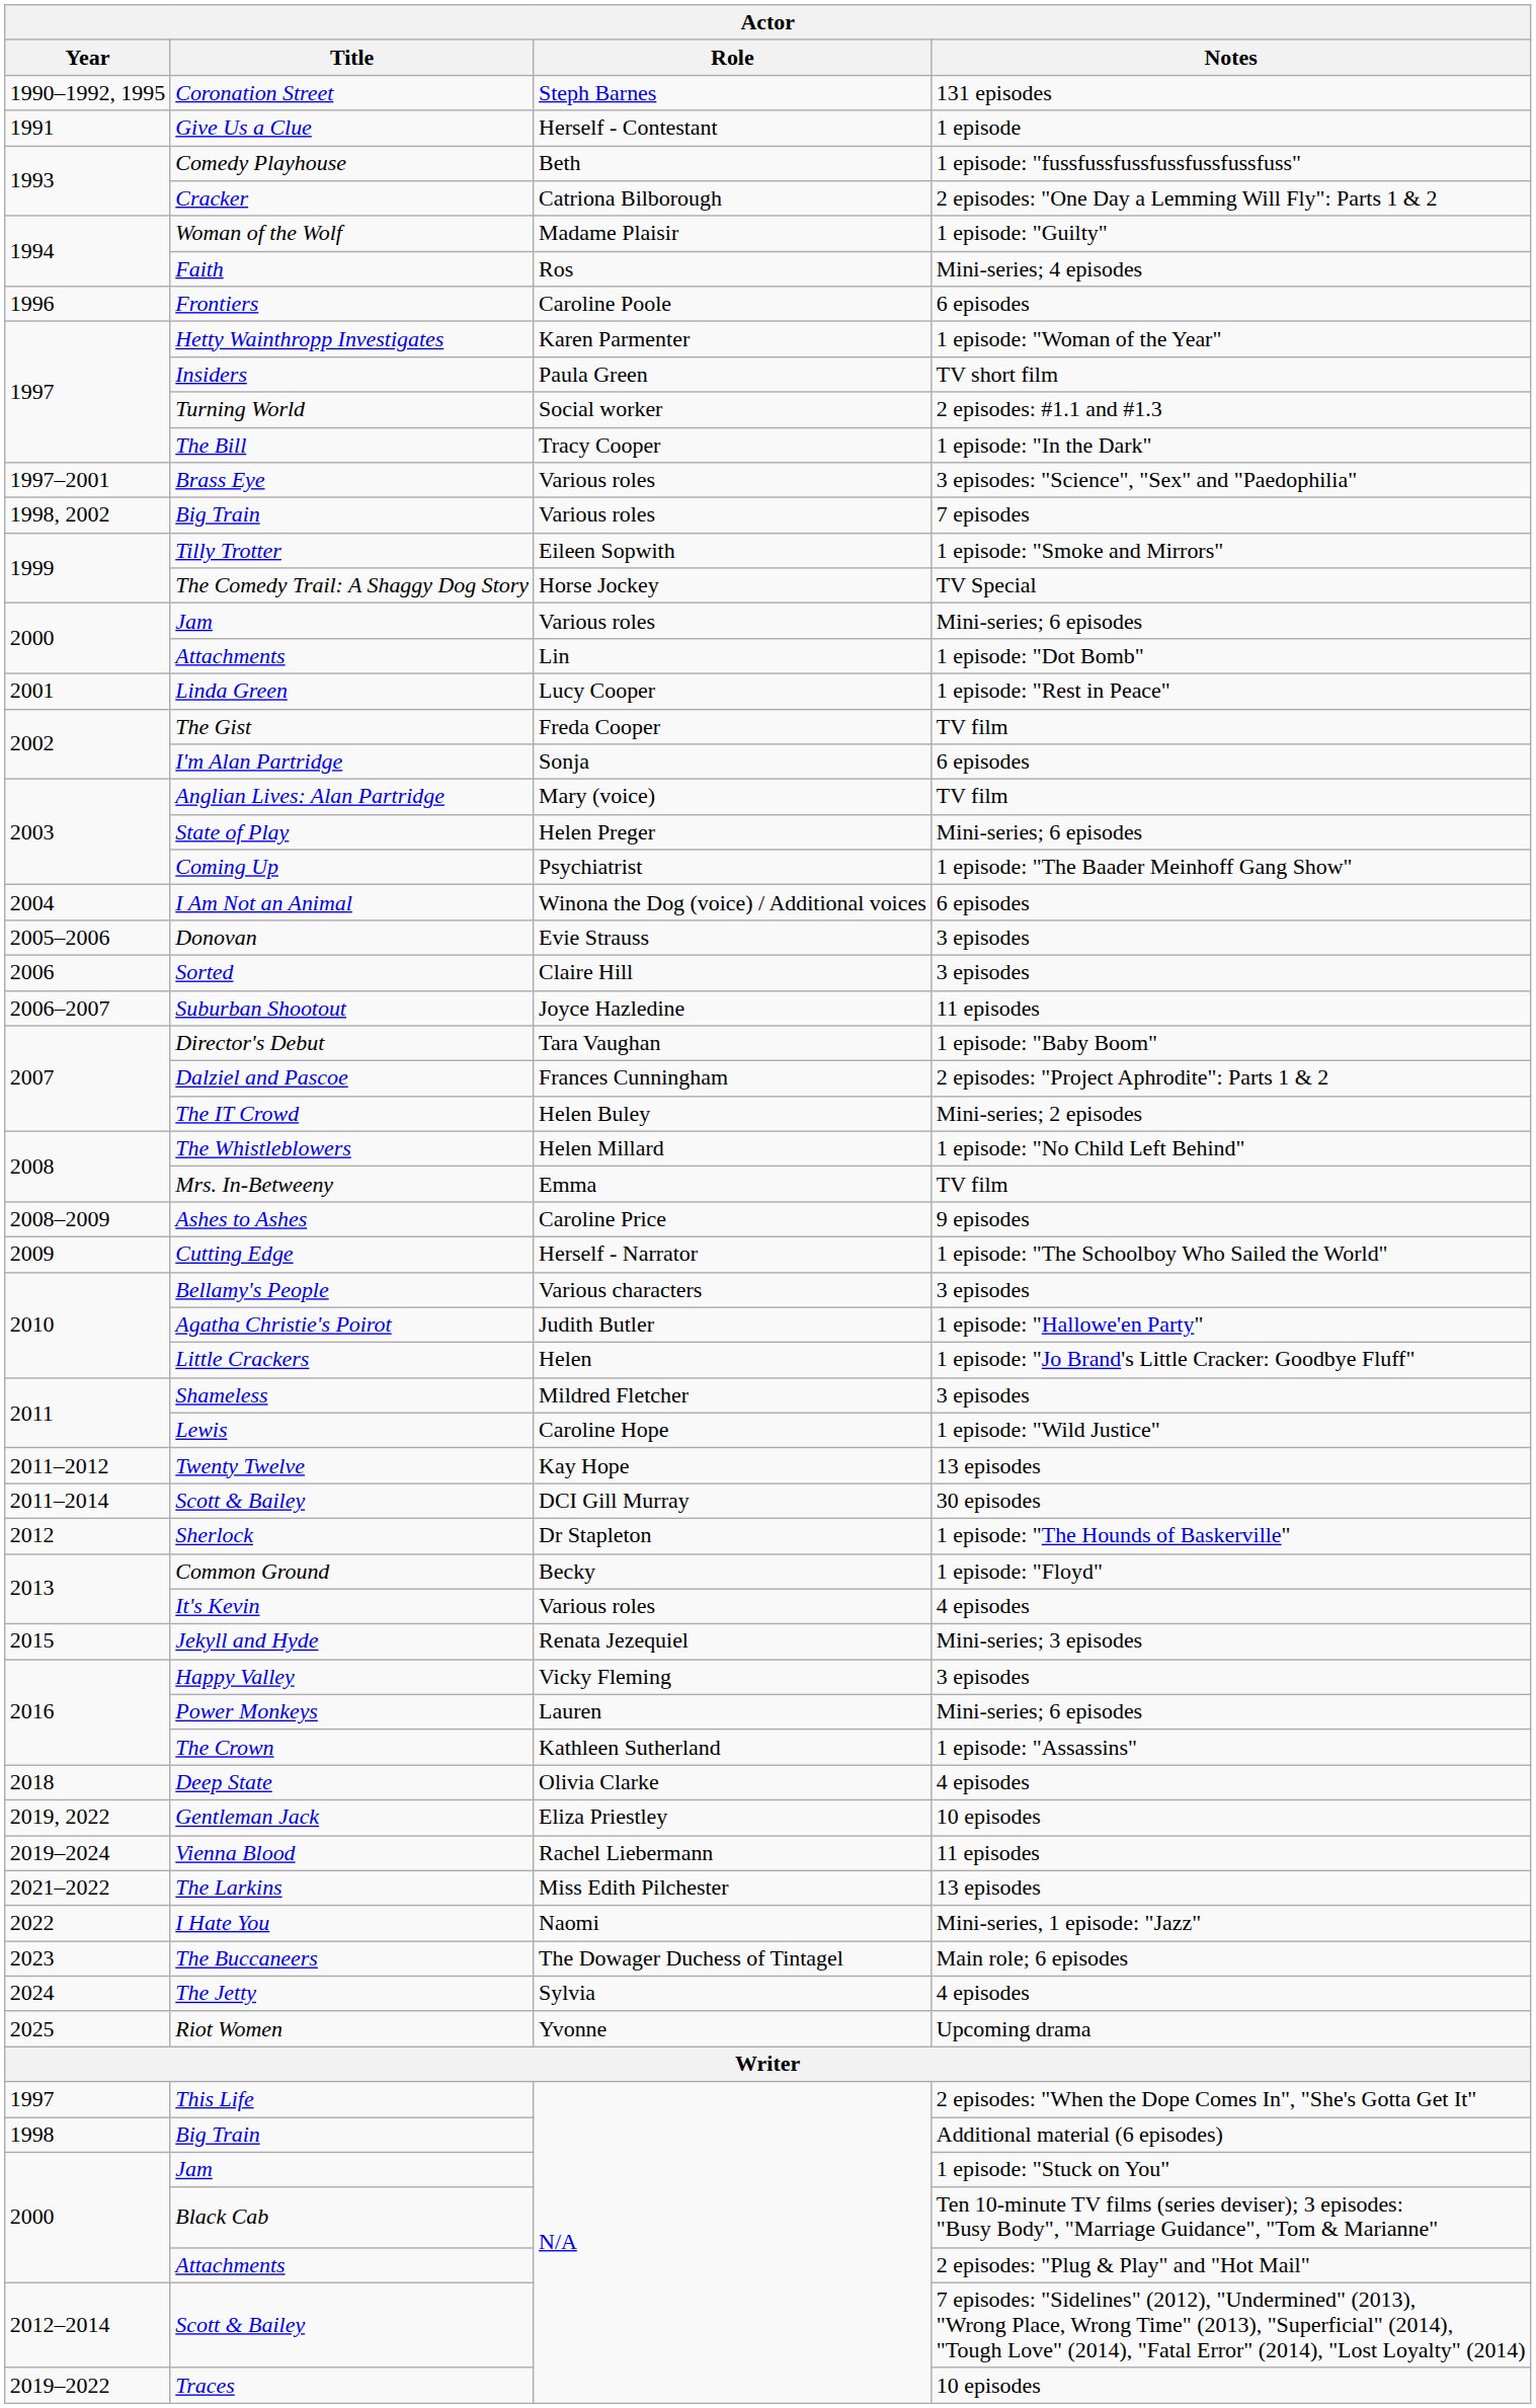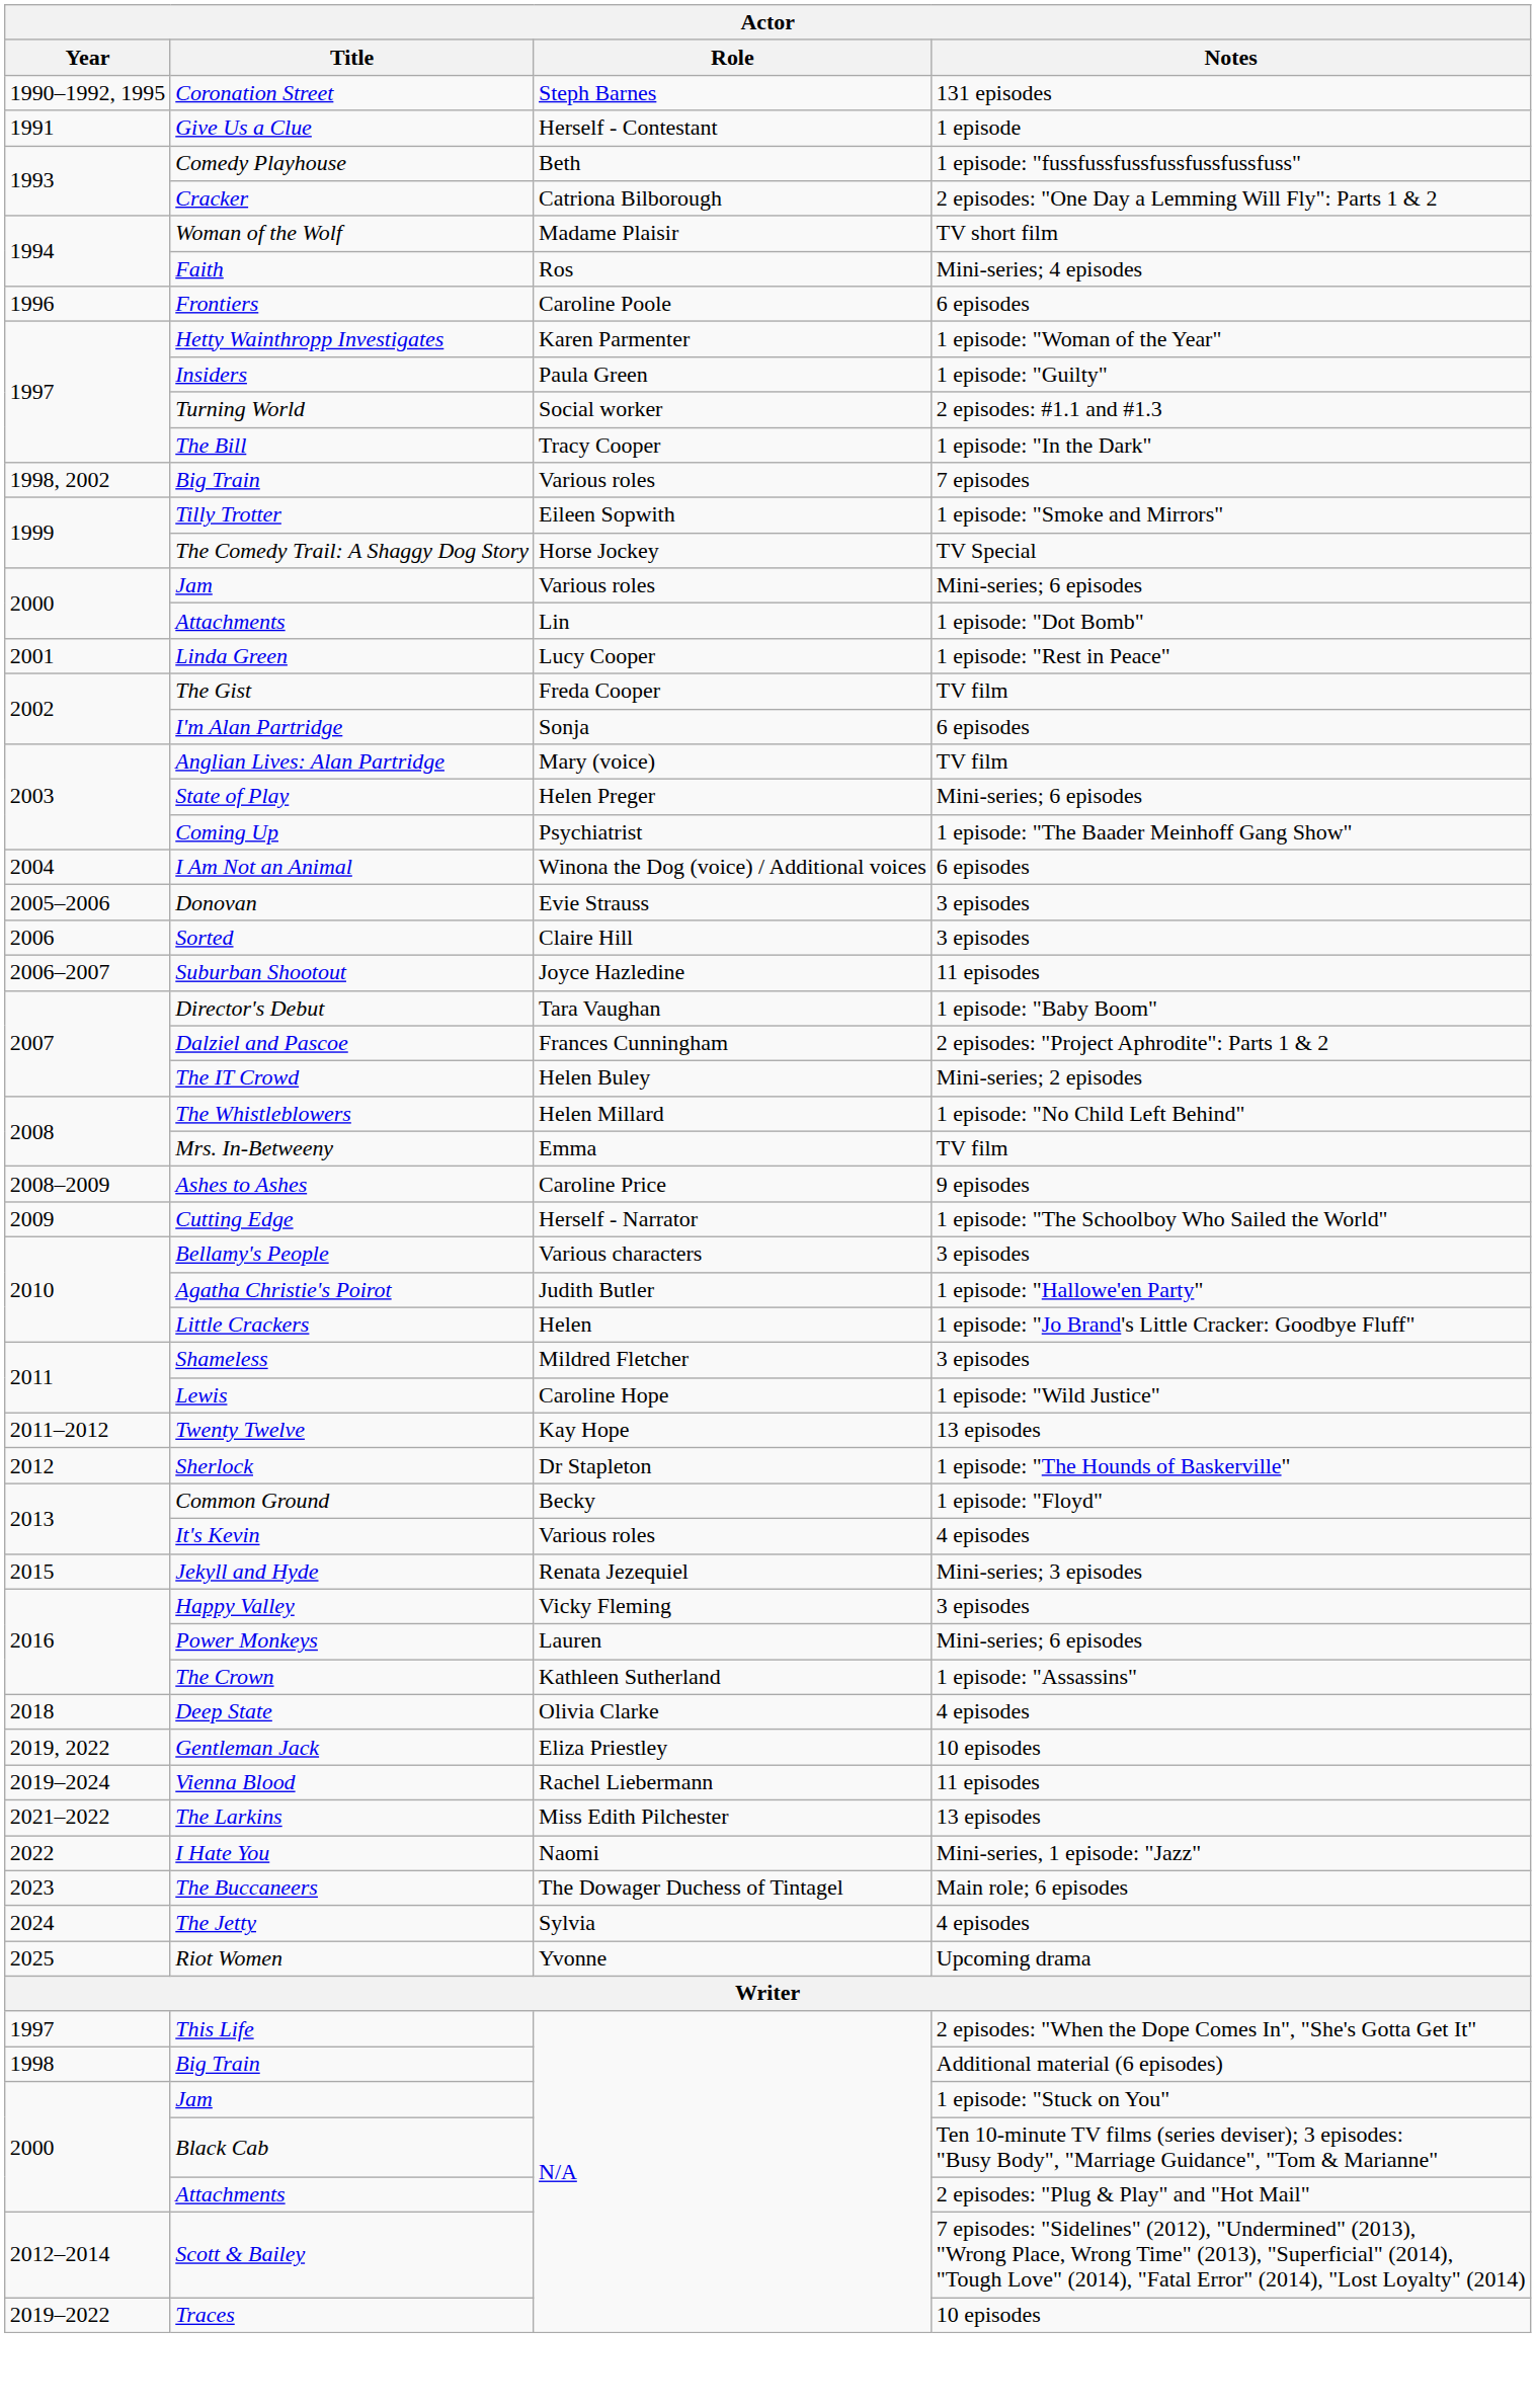Woman of the Wolf | Notes: 1 episode: "Guilty" -> TV short film
Insiders | Notes: TV short film -> 1 episode: "Guilty"
- row: 1997–2001 | Brass Eye | Various roles | 3 episodes: "Science", "Sex" and "Paedophilia"
- row: 2011–2014 | Scott & Bailey | DCI Gill Murray | 30 episodes
